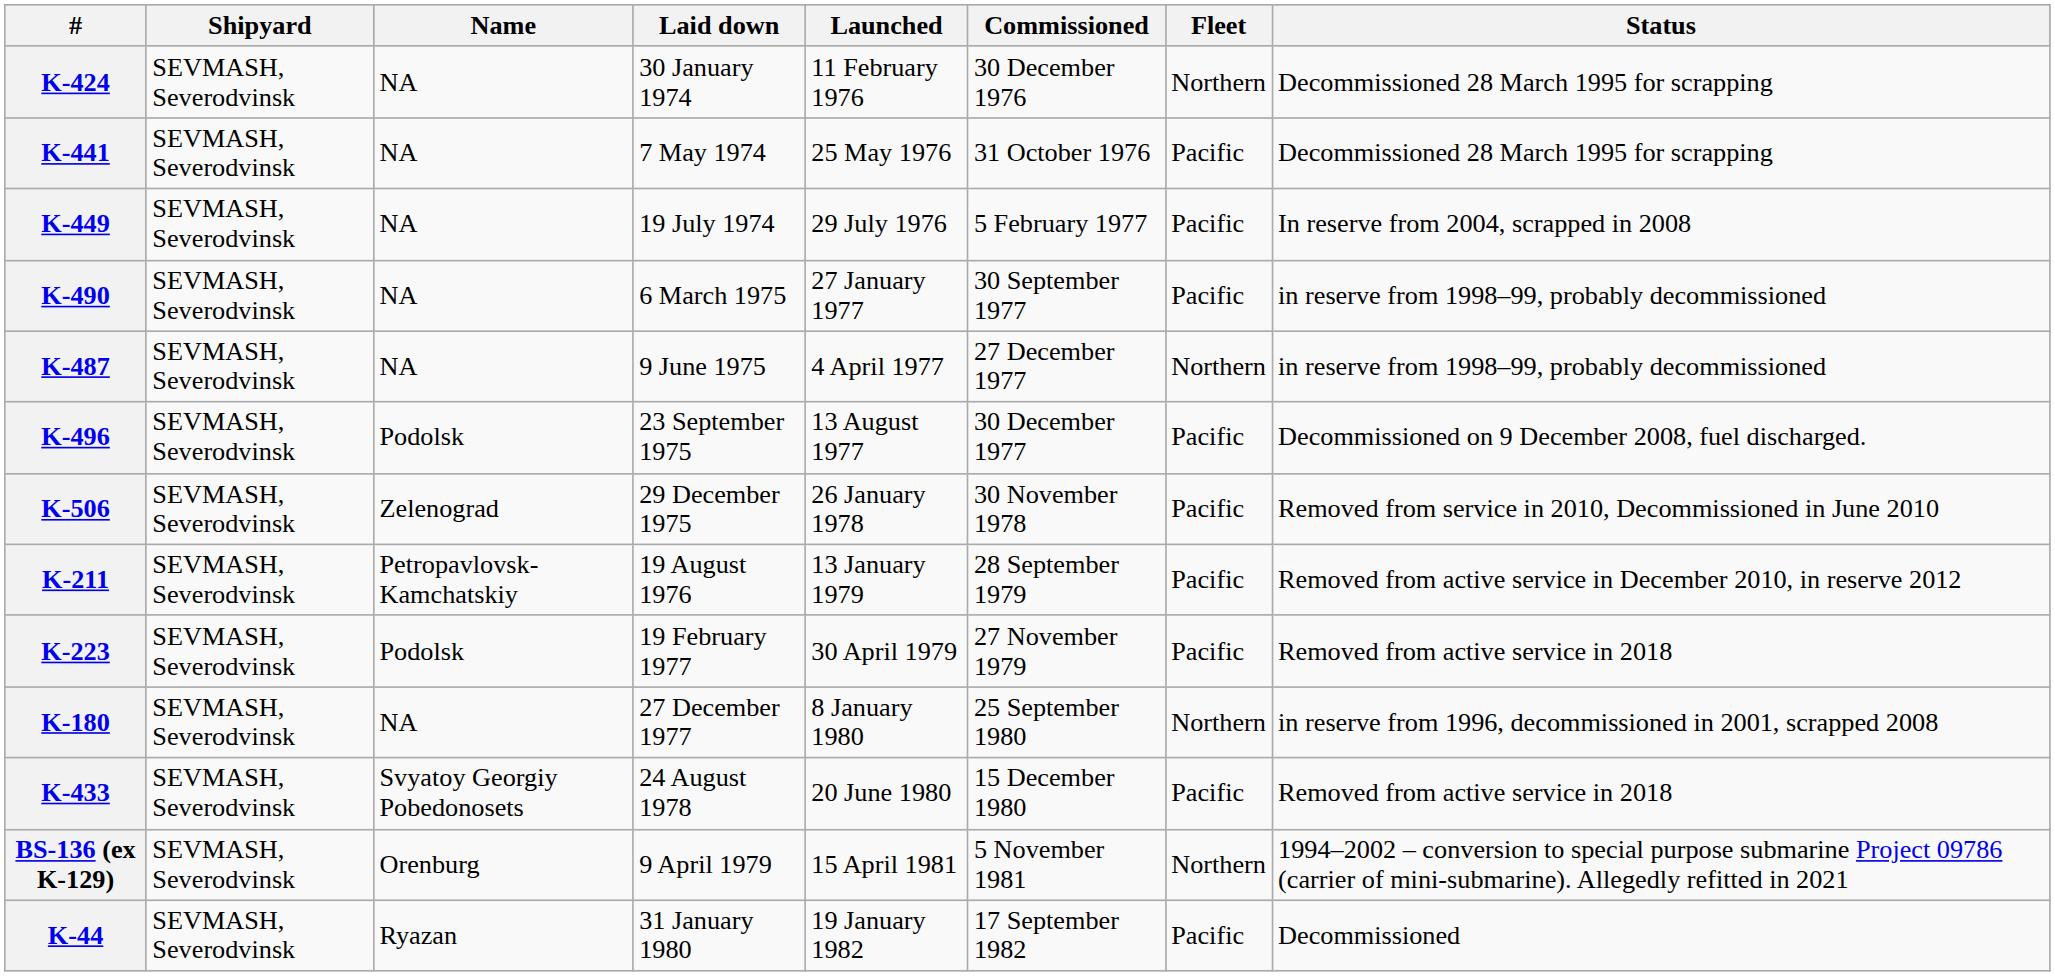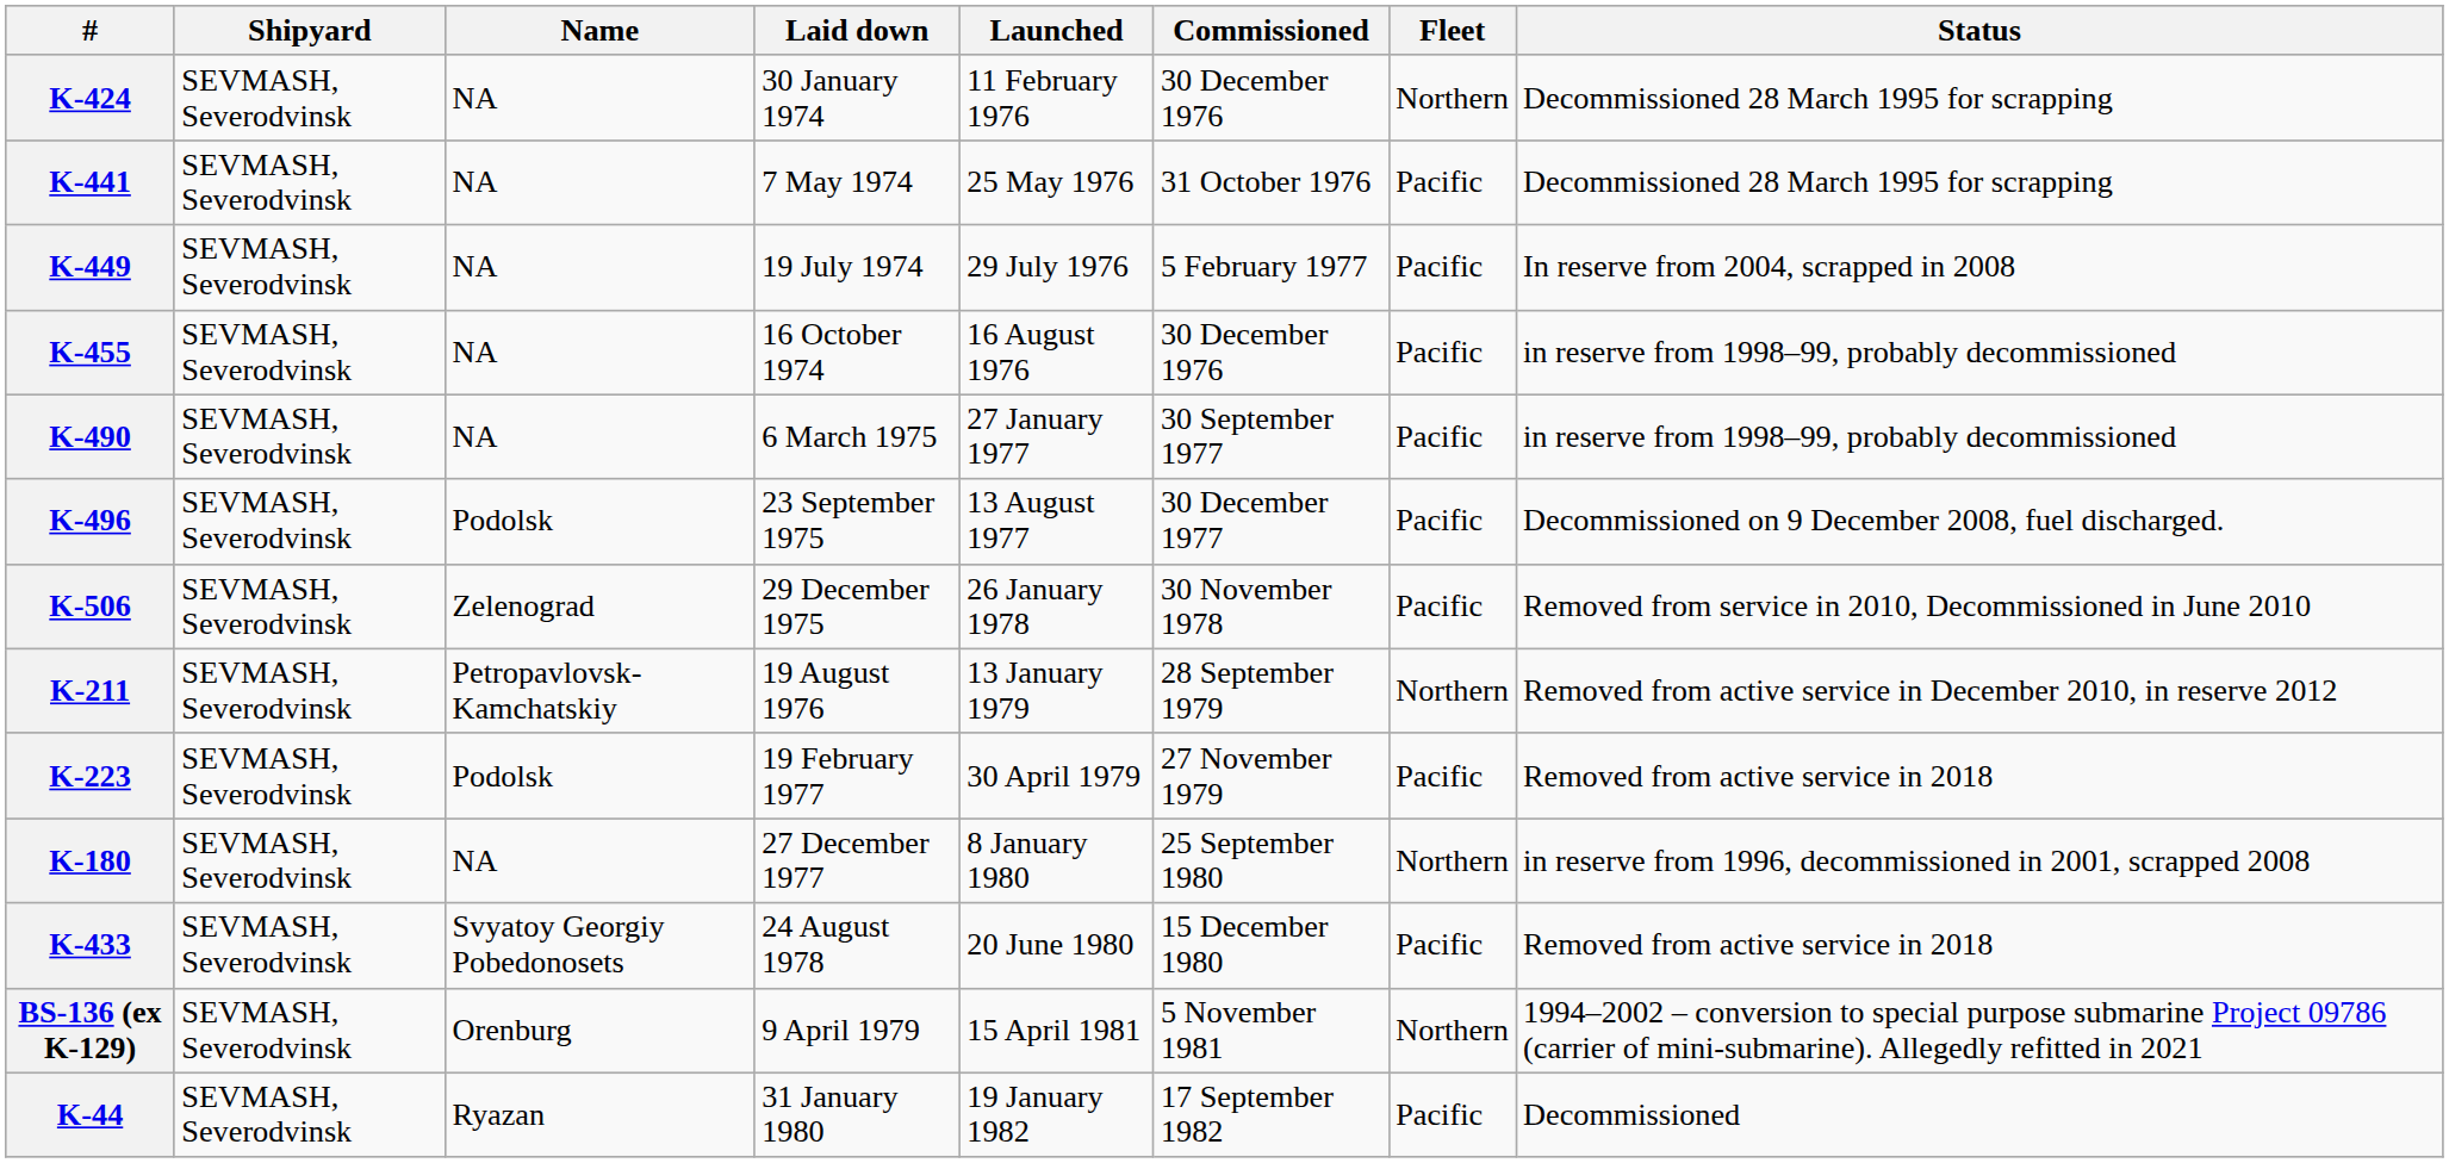+ row: K-455 | SEVMASH, Severodvinsk | NA | 16 October 1974 | 16 August 1976 | 30 December 1976 | Pacific | in reserve from 1998–99, probably decommissioned
- row: K-487 | SEVMASH, Severodvinsk | NA | 9 June 1975 | 4 April 1977 | 27 December 1977 | Northern | in reserve from 1998–99, probably decommissioned
K-211 | Fleet: Pacific -> Northern
